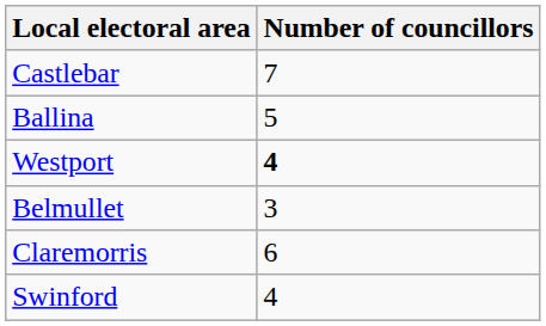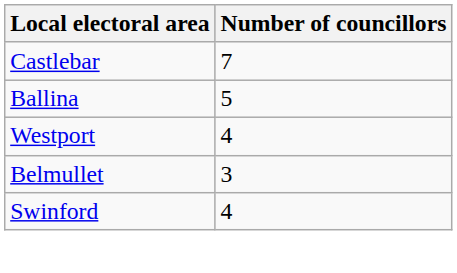Westport | Number of councillors: bold -> normal
- row: Claremorris | 6
